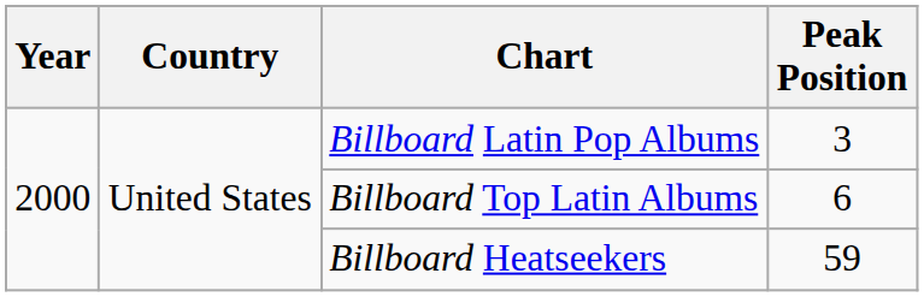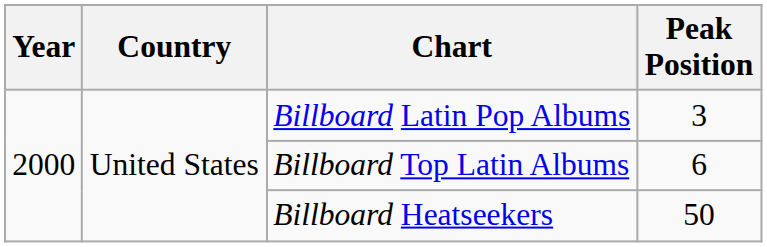Billboard Heatseekers | Peak Position: 59 -> 50
